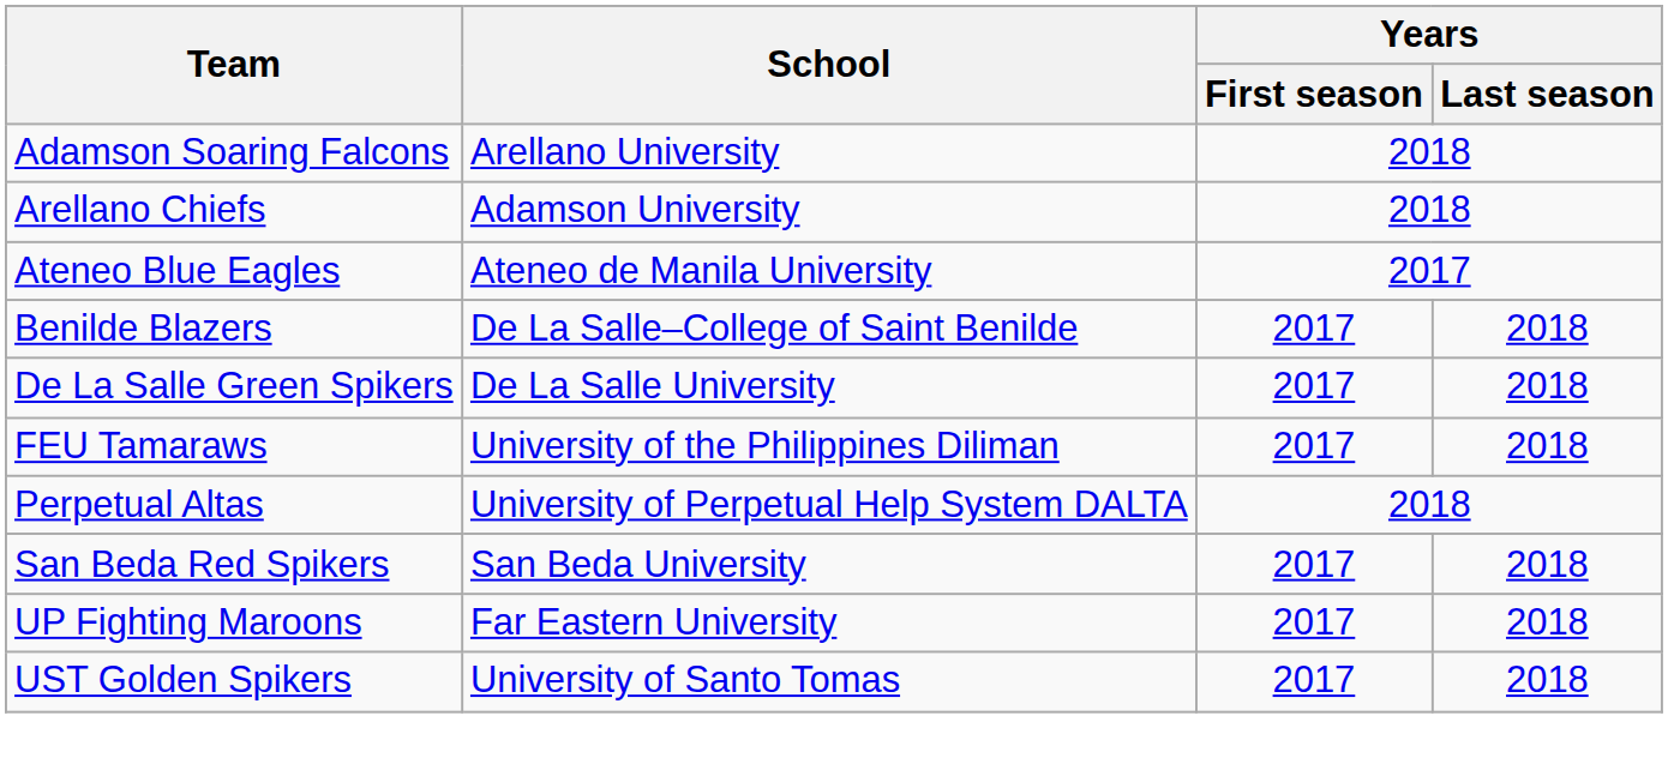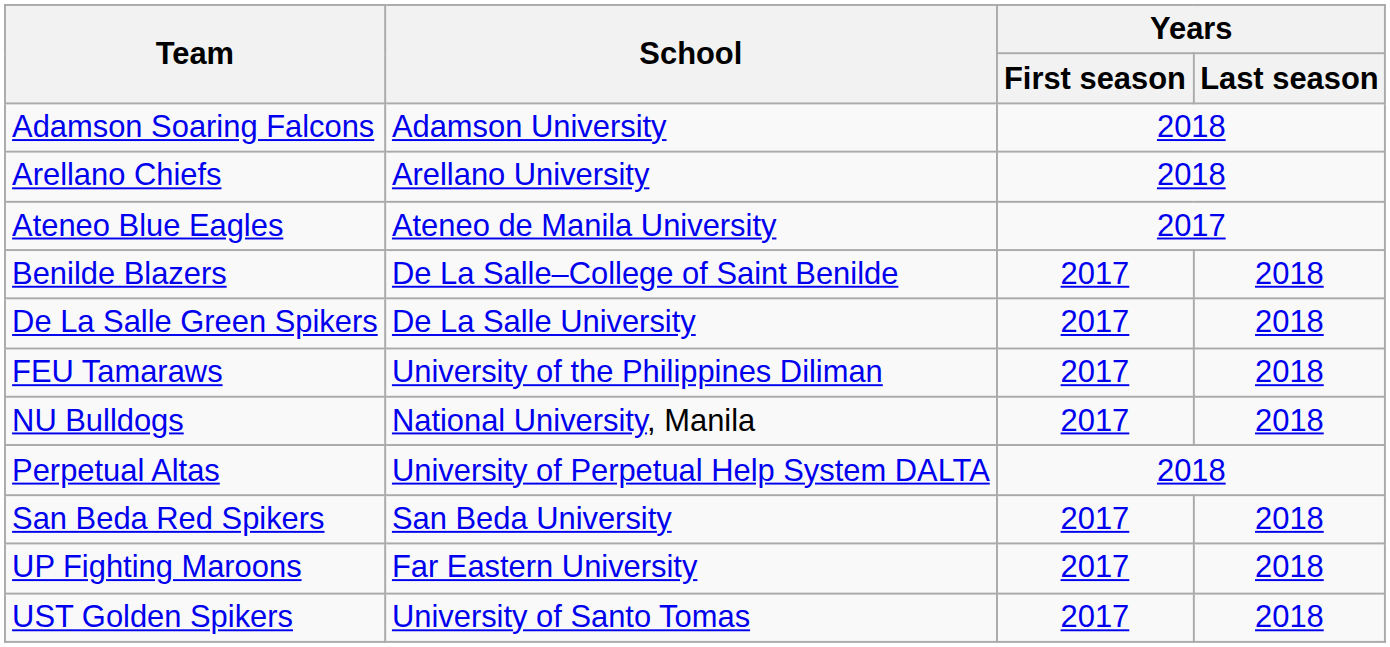Adamson Soaring Falcons | School: Arellano University -> Adamson University
Arellano Chiefs | School: Adamson University -> Arellano University
+ row: NU Bulldogs | National University, Manila | 2017 | 2018
